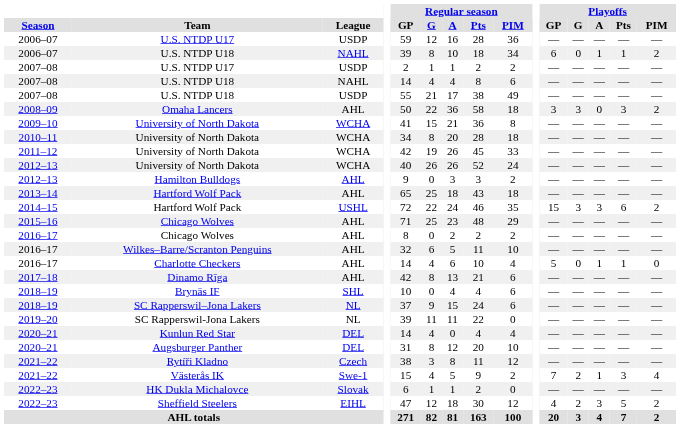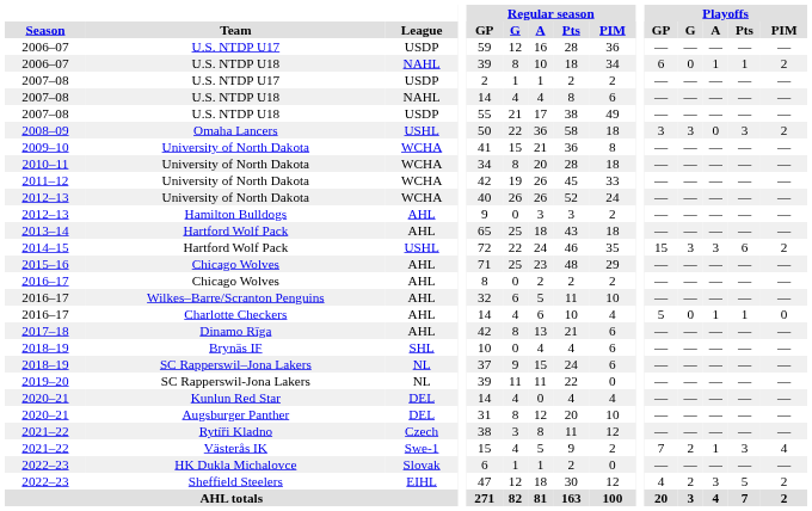Omaha Lancers | League: AHL -> USHL
